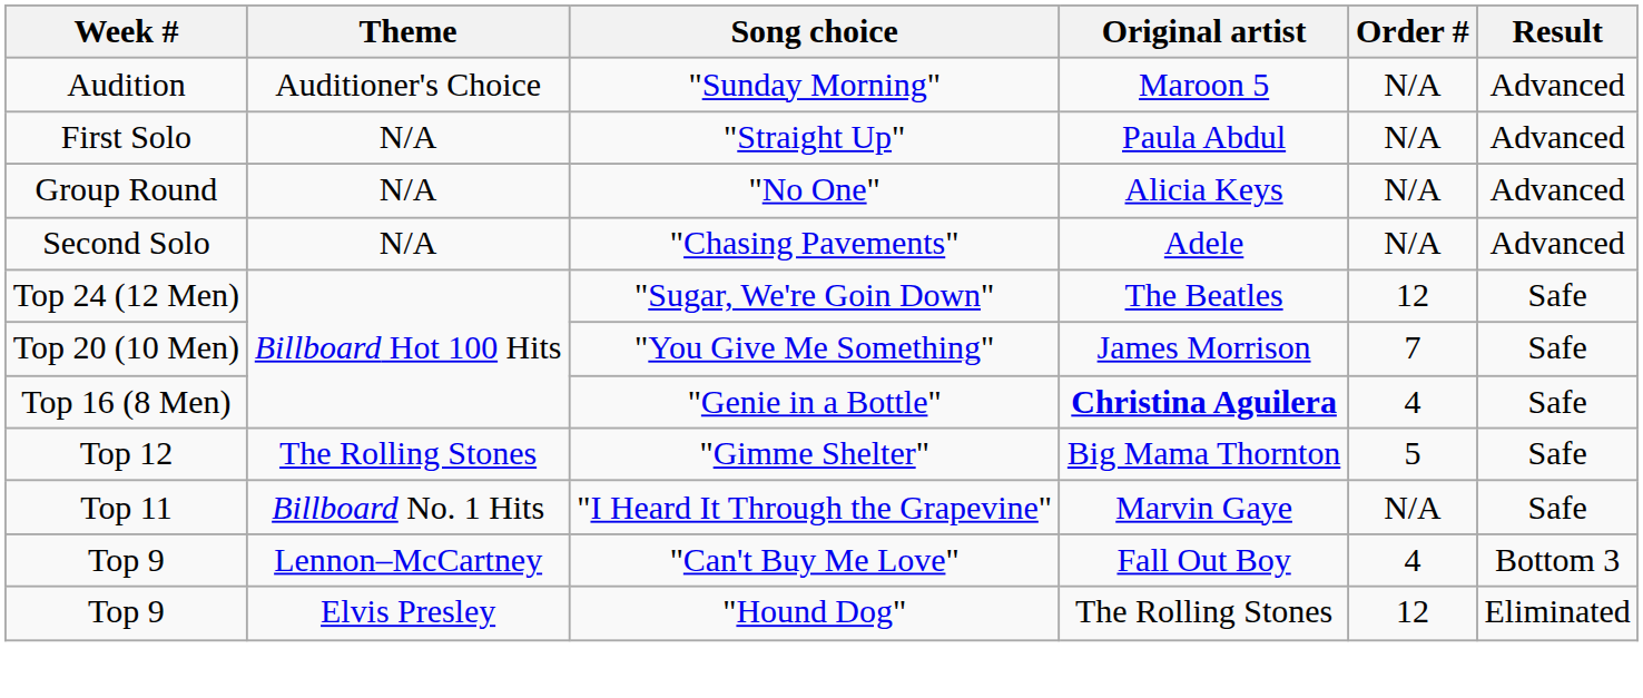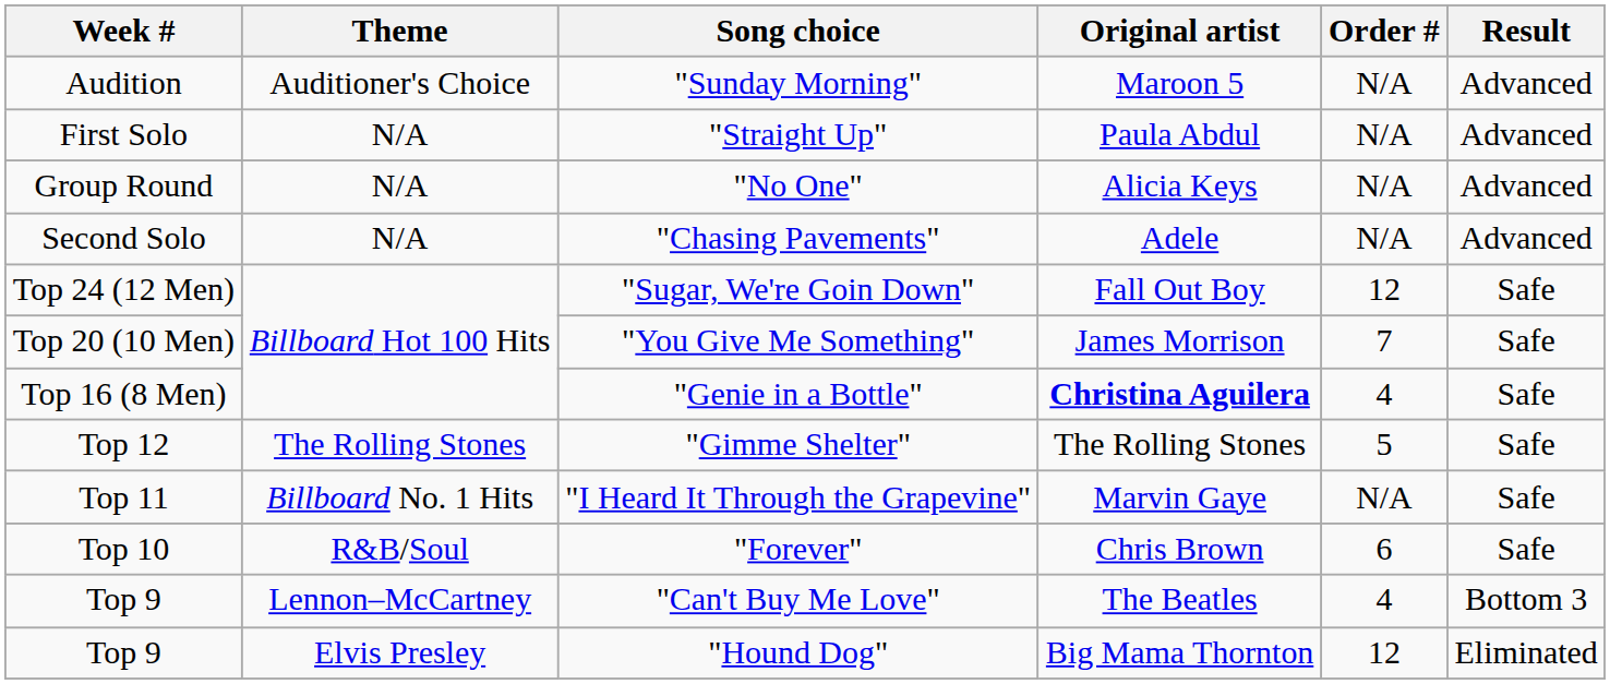"Sugar, We're Goin Down" | Original artist: The Beatles -> Fall Out Boy
"Gimme Shelter" | Original artist: Big Mama Thornton -> The Rolling Stones
+ row: Top 10 | R&B/Soul | "Forever" | Chris Brown | 6 | Safe
"Can't Buy Me Love" | Original artist: Fall Out Boy -> The Beatles
"Hound Dog" | Original artist: The Rolling Stones -> Big Mama Thornton
